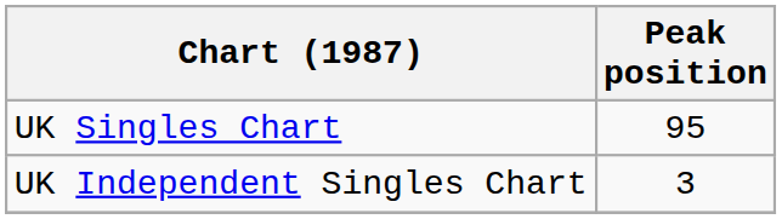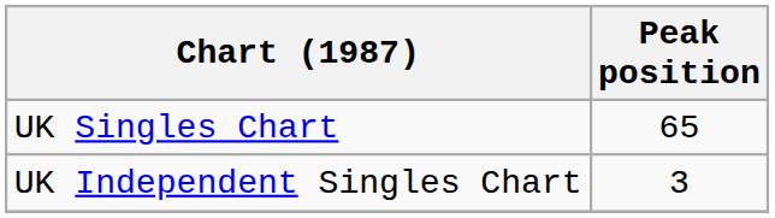UK Singles Chart | Peak position: 95 -> 65
